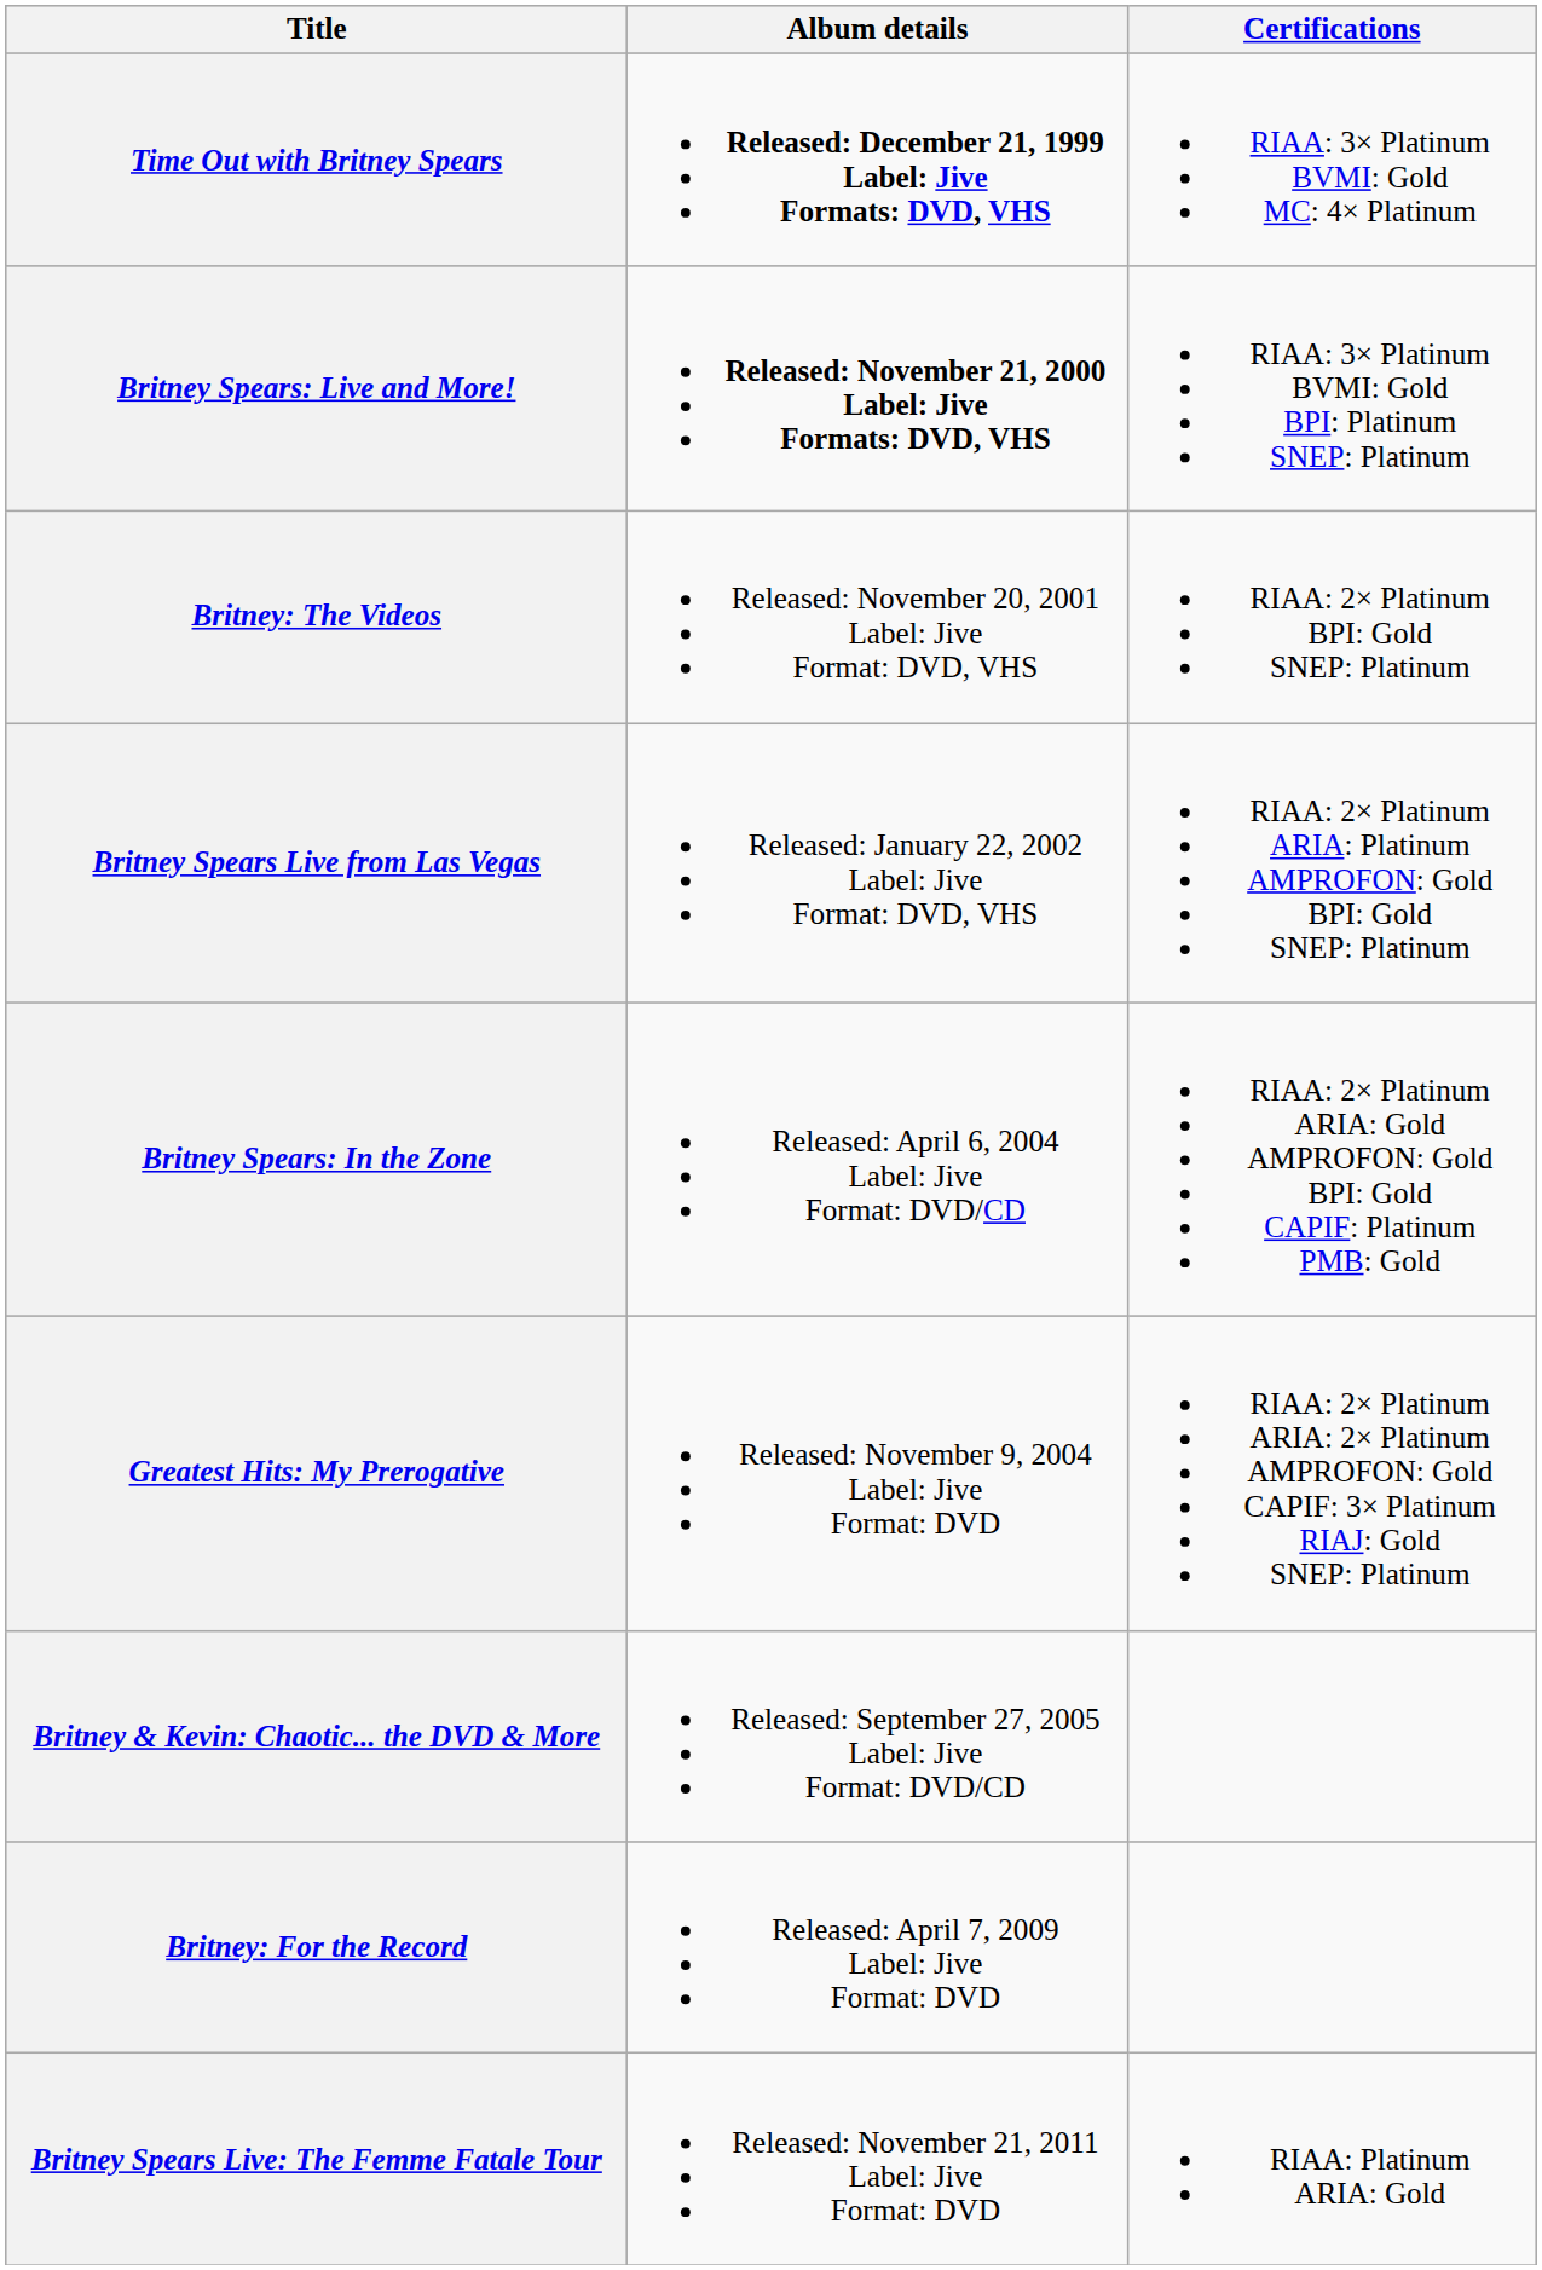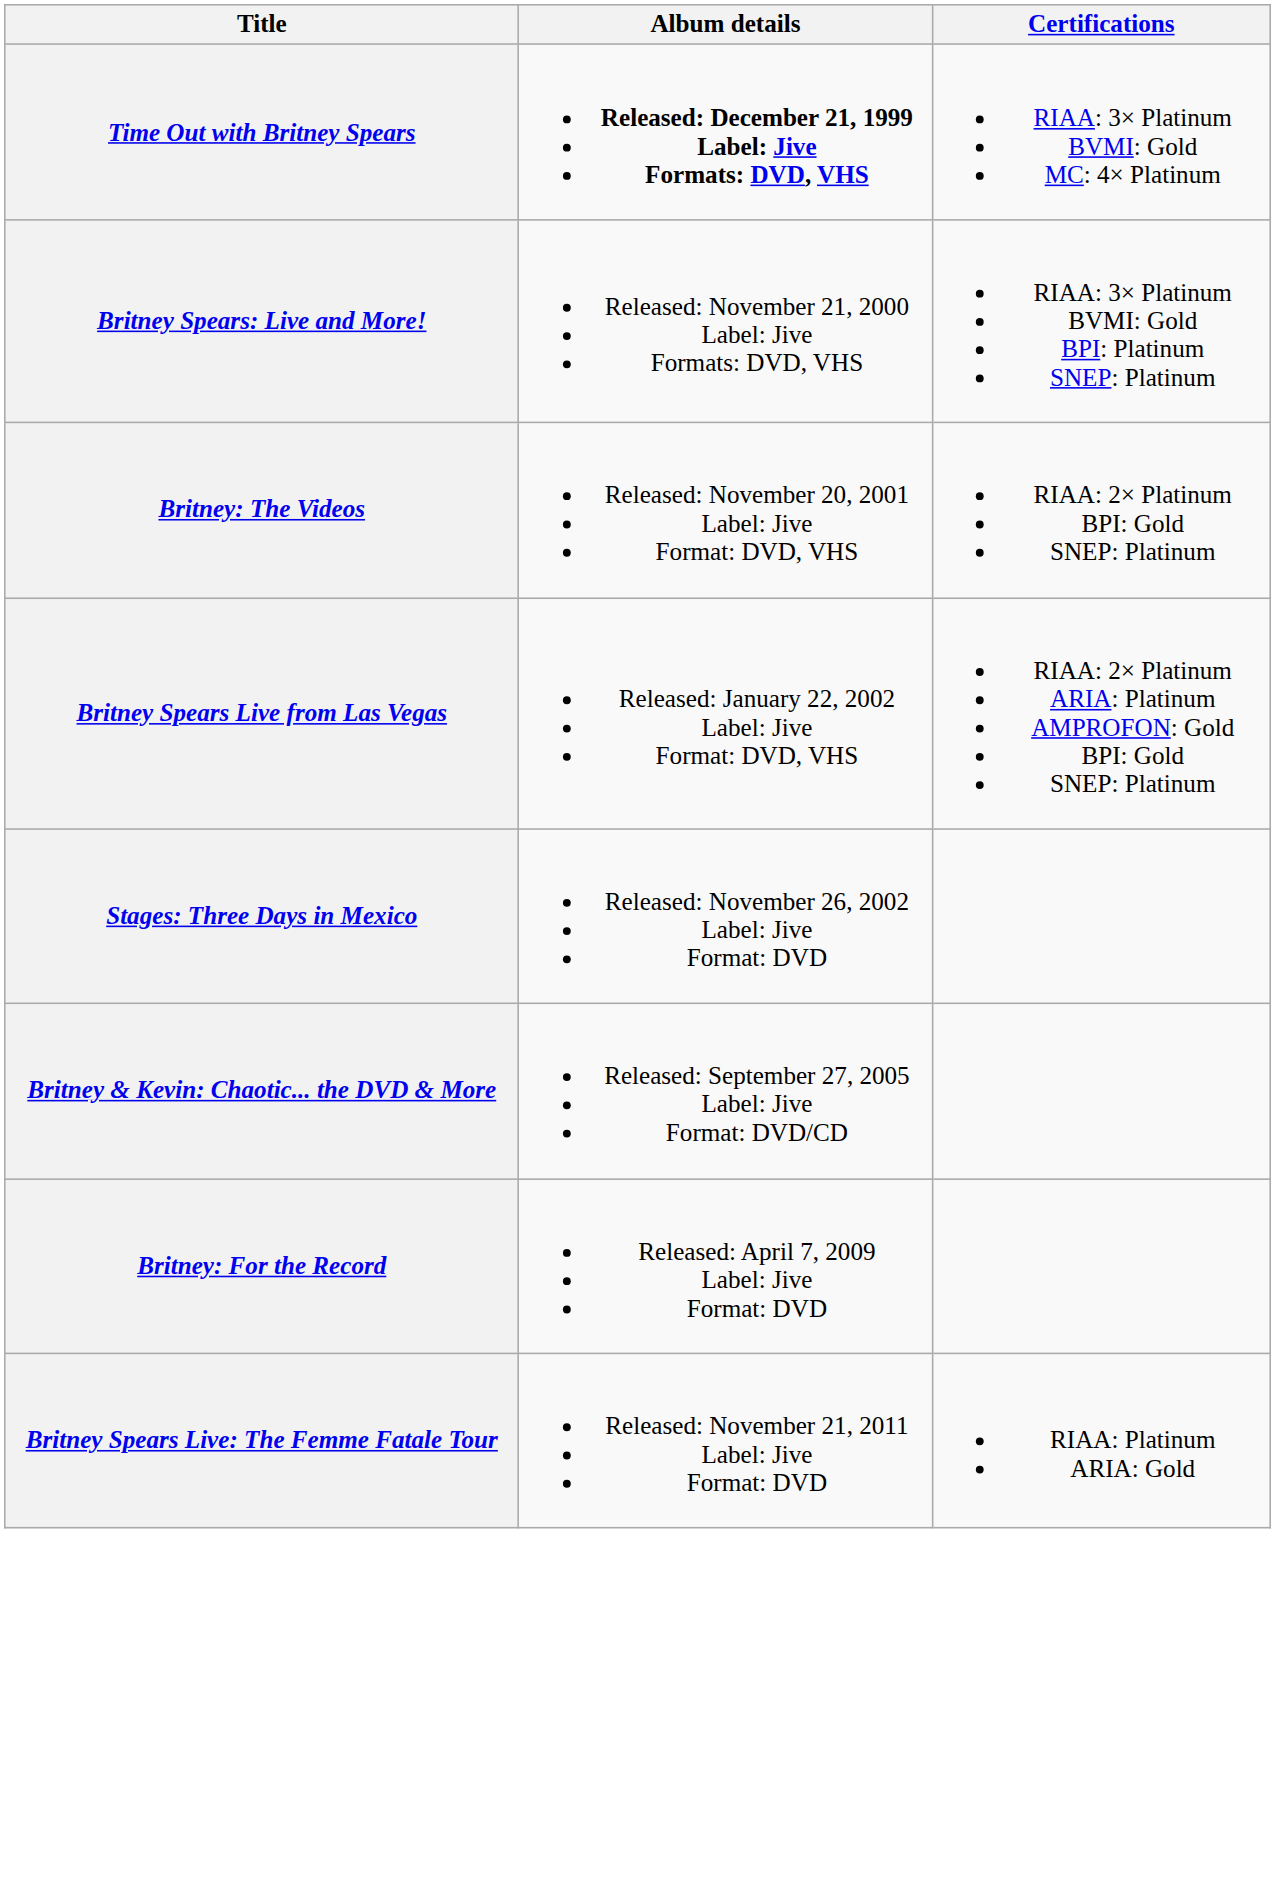Britney Spears: Live and More! | Album details: bold -> normal
+ row: Stages: Three Days in Mexico | Released: November 26, 2002 Label: Jive Format: DVD
- row: Britney Spears: In the Zone | Released: April 6, 2004 Label: Jive Format: DVD/CD | RIAA: 2× Platinum ARIA: Gold AMPROFON: Gold BPI: Gold CAPIF: Platinum PMB: Gold
- row: Greatest Hits: My Prerogative | Released: November 9, 2004 Label: Jive Format: DVD | RIAA: 2× Platinum ARIA: 2× Platinum AMPROFON: Gold CAPIF: 3× Platinum RIAJ: Gold SNEP: Platinum
